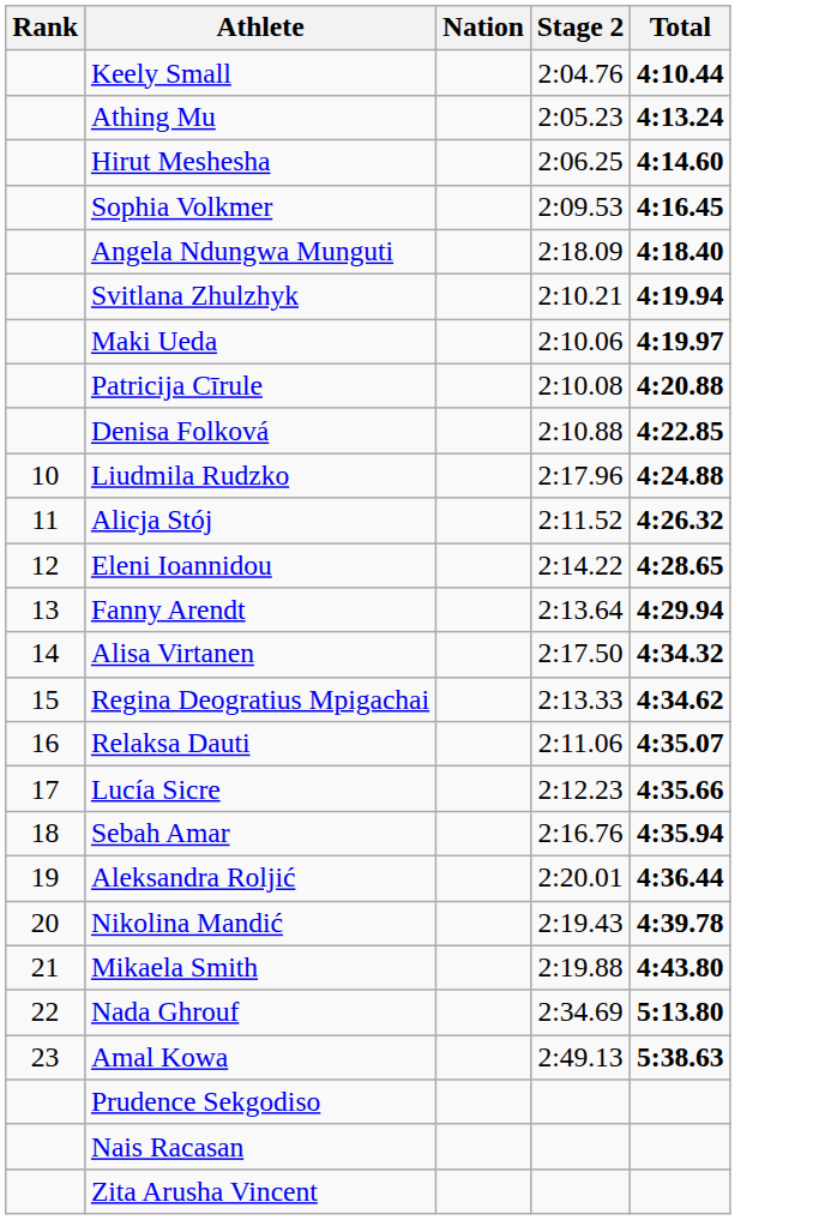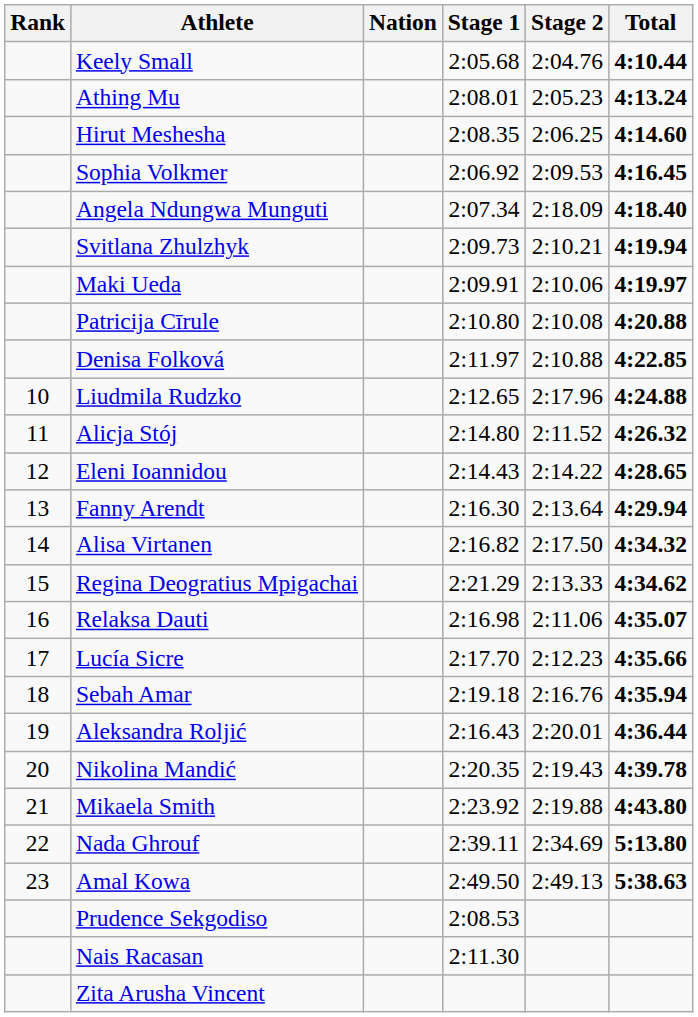+ column: Stage 1 | 2:05.68 | 2:08.01 | 2:08.35 | 2:06.92 | 2:07.34 | 2:09.73 | 2:09.91 | 2:10.80 | 2:11.97 | 2:12.65 | 2:14.80 | 2:14.43 | 2:16.30 | 2:16.82 | 2:21.29 | 2:16.98 | 2:17.70 | 2:19.18 | 2:16.43 | 2:20.35 | 2:23.92 | 2:39.11 | 2:49.50 | 2:08.53 | 2:11.30
